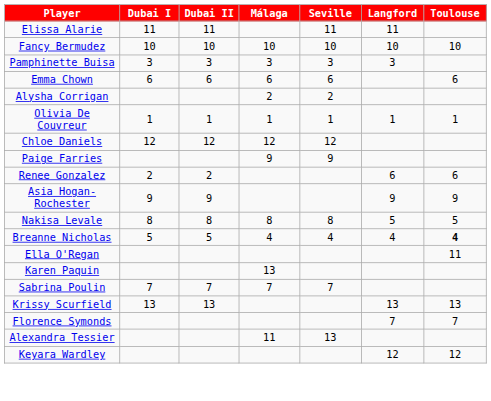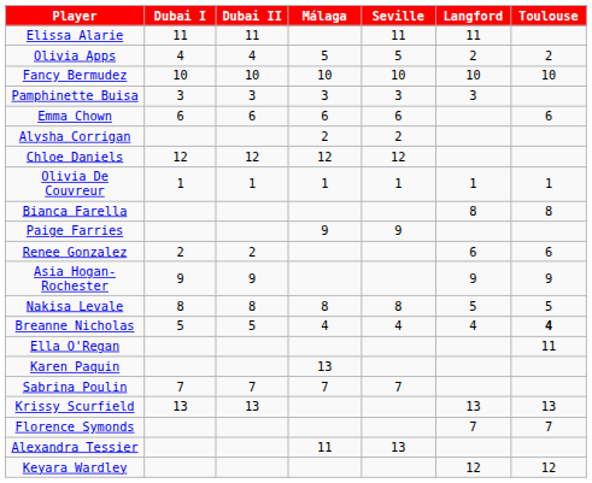+ row: Olivia Apps | 4 | 4 | 5 | 5 | 2 | 2
rows swapped: Chloe Daniels <-> Olivia De Couvreur
+ row: Bianca Farella | 8 | 8
